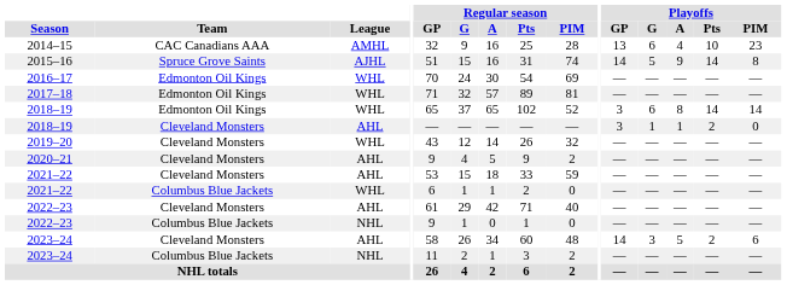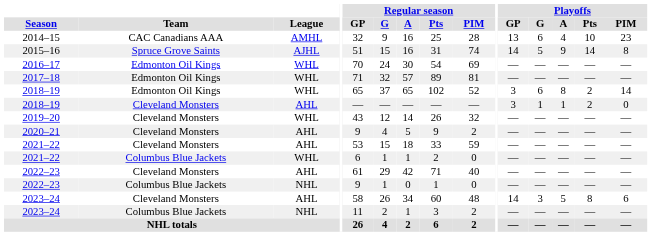2018–19 / Edmonton Oil Kings | Playoffs / Pts: 14 -> 2
2023–24 / Cleveland Monsters | Playoffs / Pts: 2 -> 8
